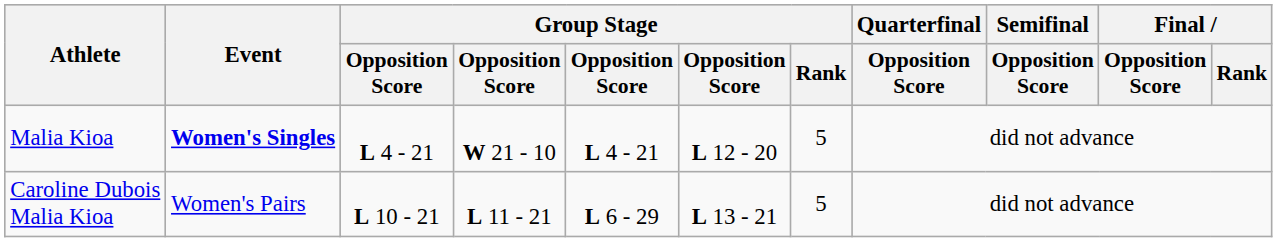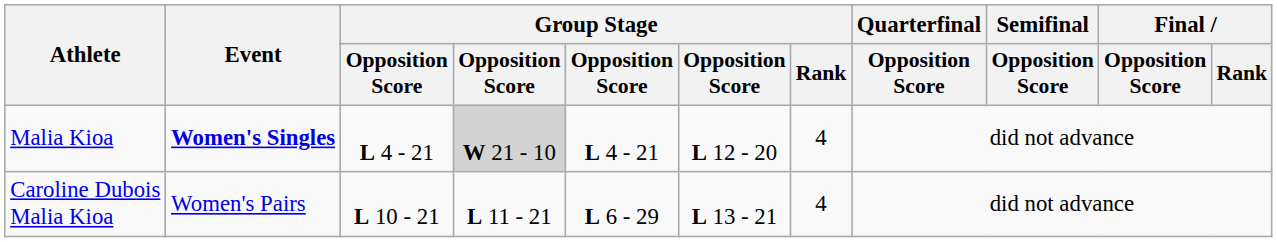Malia Kioa | column 4: no background -> lightgrey background
Malia Kioa | Group Stage / Rank: 5 -> 4
Caroline Dubois Malia Kioa | Group Stage / Rank: 5 -> 4
